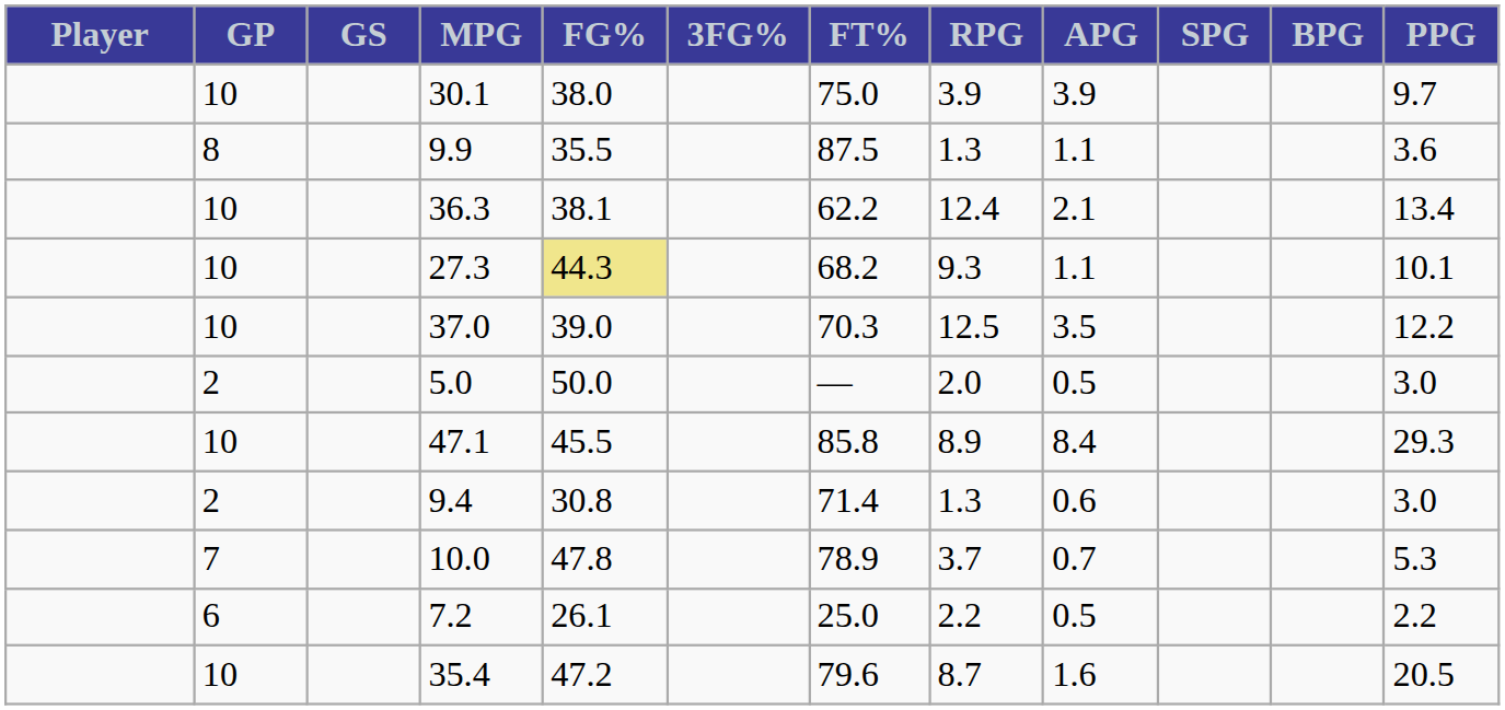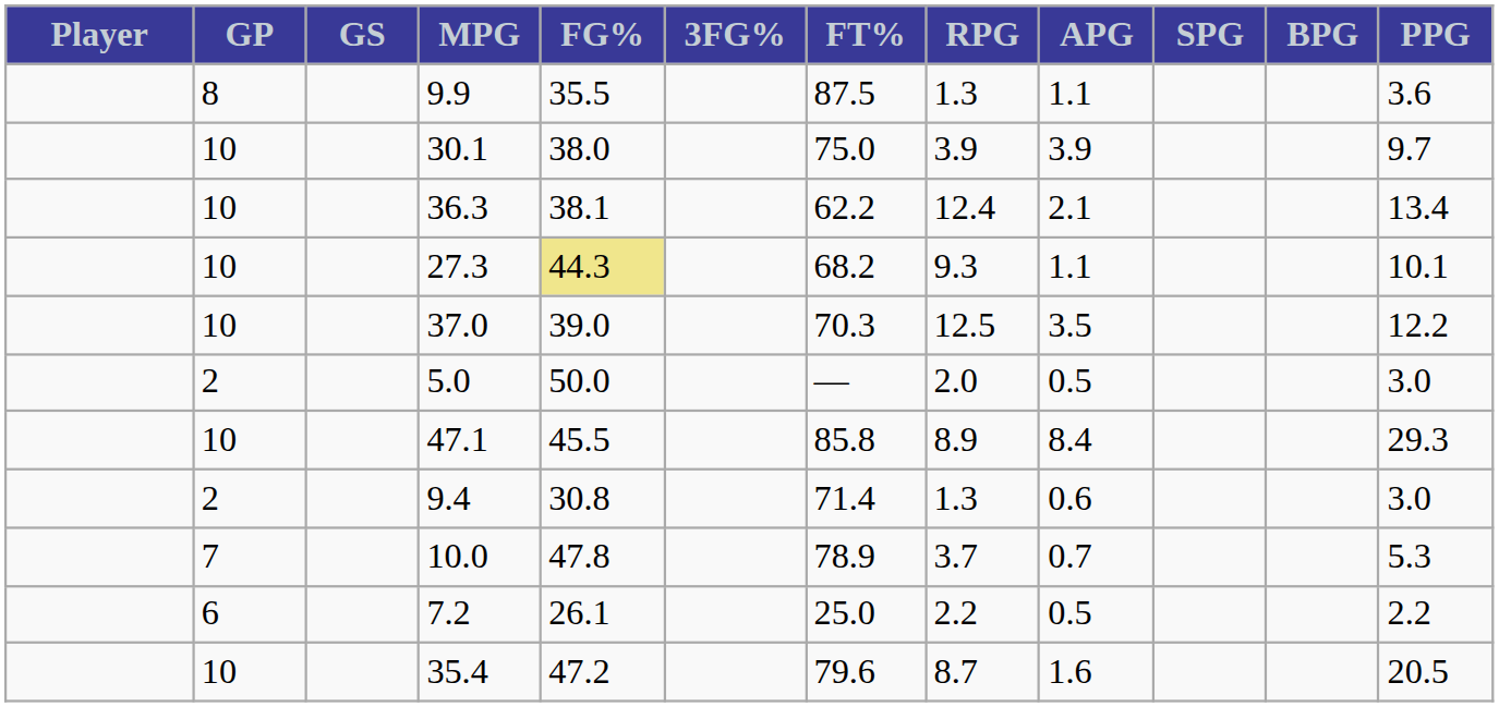rows swapped: 9.9 <-> 30.1
